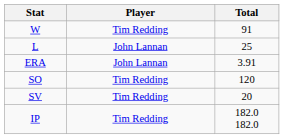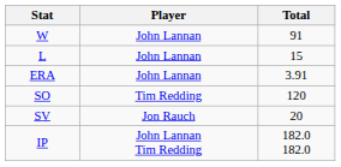W | Player: Tim Redding -> John Lannan
L | Total: 25 -> 15
SV | Player: Tim Redding -> Jon Rauch
IP | Player: Tim Redding -> John Lannan Tim Redding
